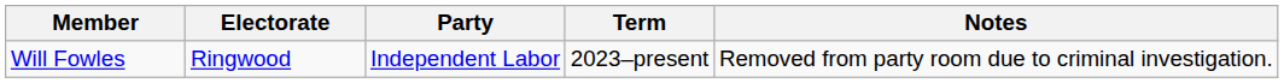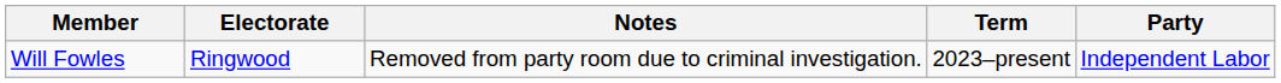columns swapped: Party <-> Notes
